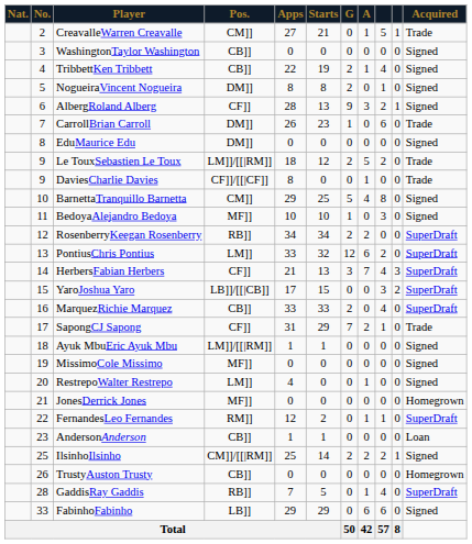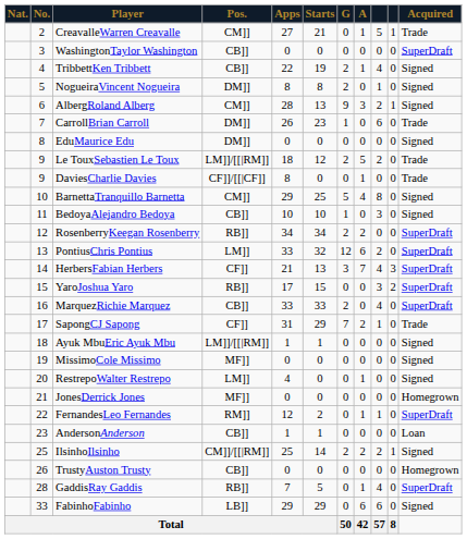WashingtonTaylor Washington | Acquired: Signed -> SuperDraft
AlbergRoland Alberg | Pos.: CF]] -> CM]]
BedoyaAlejandro Bedoya | Pos.: MF]] -> CB]]
YaroJoshua Yaro | Pos.: LB]]/[[|CB]] -> RB]]
